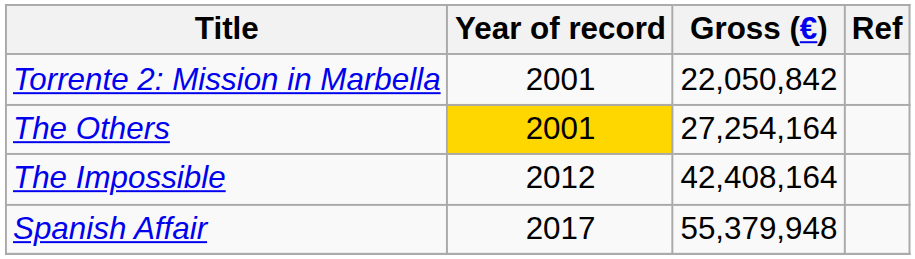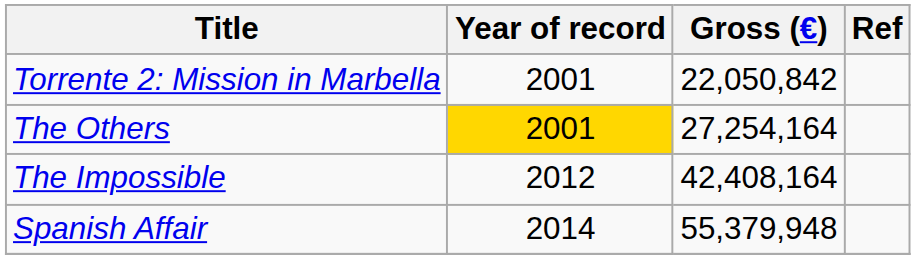Spanish Affair | Year of record: 2017 -> 2014
